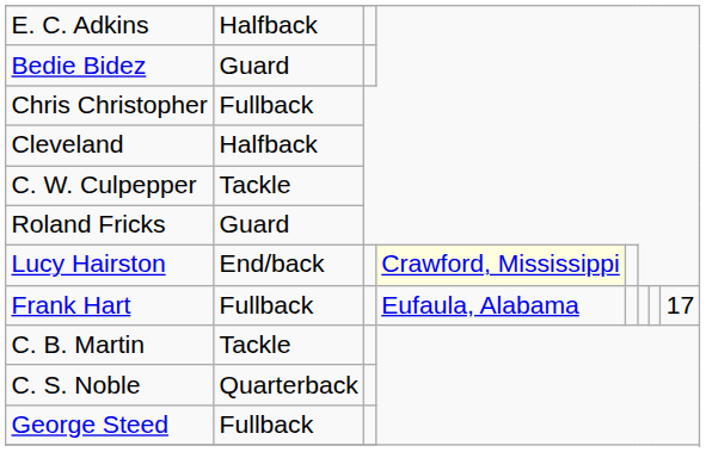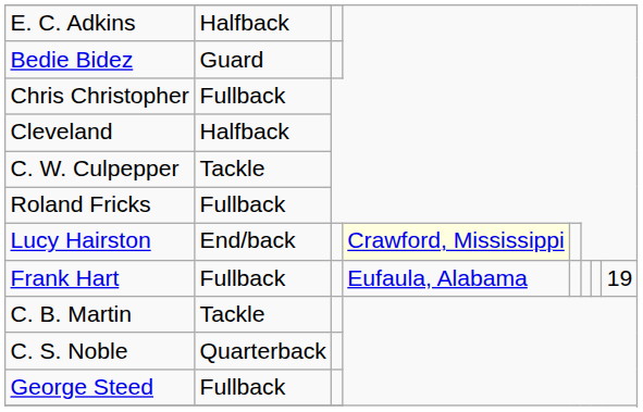Roland Fricks | column 2: Guard -> Fullback
Frank Hart | column 8: 17 -> 19
